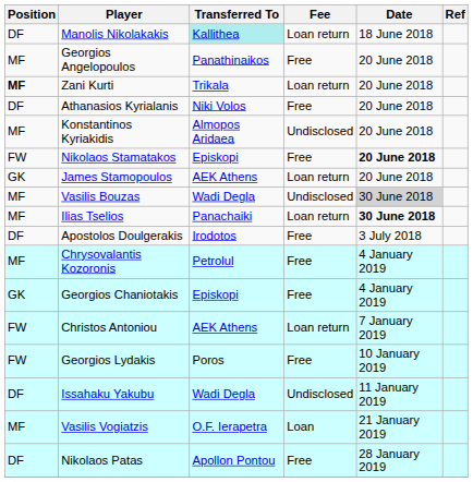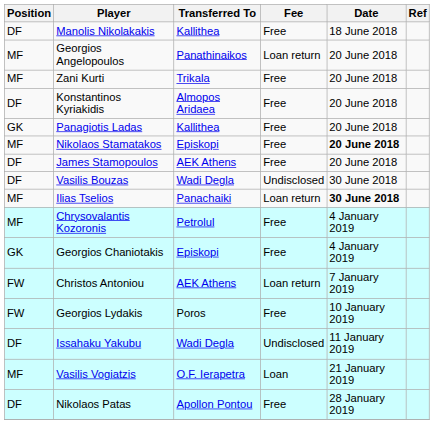Manolis Nikolakakis | Transferred To: paleturquoise background -> no background
Manolis Nikolakakis | Fee: Loan return -> Free
Georgios Angelopoulos | Fee: Free -> Loan return
Zani Kurti | Position: bold -> normal
Zani Kurti | Fee: Loan return -> Free
- row: DF | Athanasios Kyrialanis | Niki Volos | Free | 20 June 2018
Konstantinos Kyriakidis | Position: MF -> DF
Konstantinos Kyriakidis | Fee: Undisclosed -> Free
+ row: GK | Panagiotis Ladas | Kallithea | Free | 20 June 2018
Nikolaos Stamatakos | Position: FW -> MF
James Stamopoulos | Position: GK -> DF
James Stamopoulos | Fee: Loan return -> Free
Vasilis Bouzas | Position: MF -> DF
Vasilis Bouzas | Date: lightgrey background -> no background
- row: DF | Apostolos Doulgerakis | Irodotos | Free | 3 July 2018
